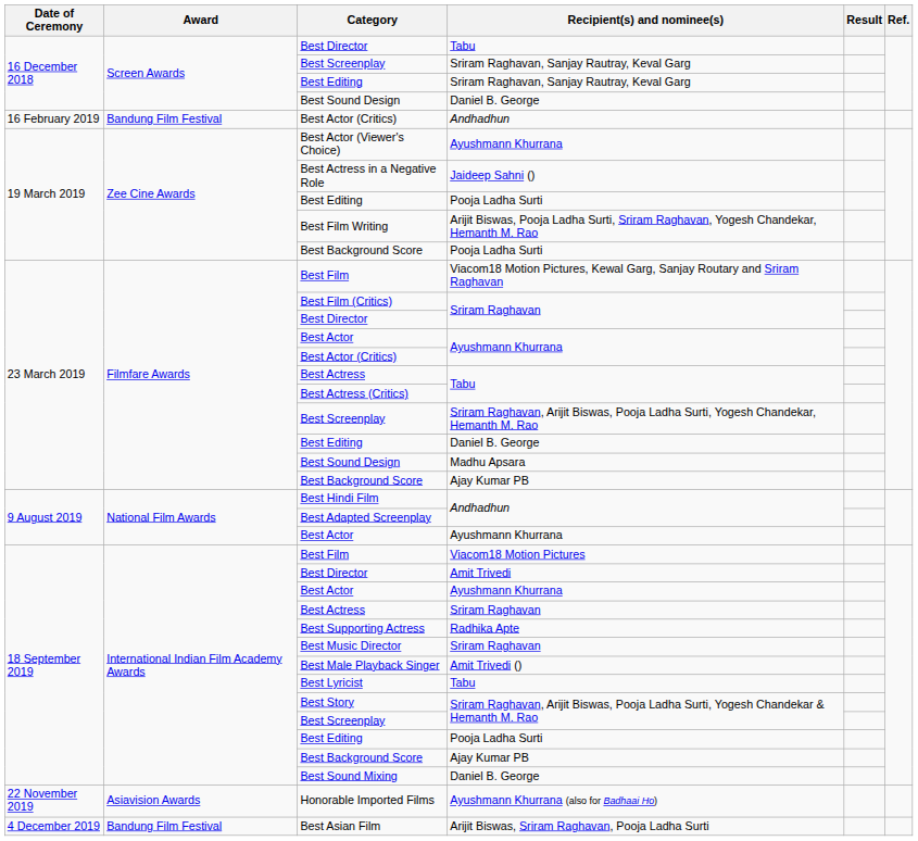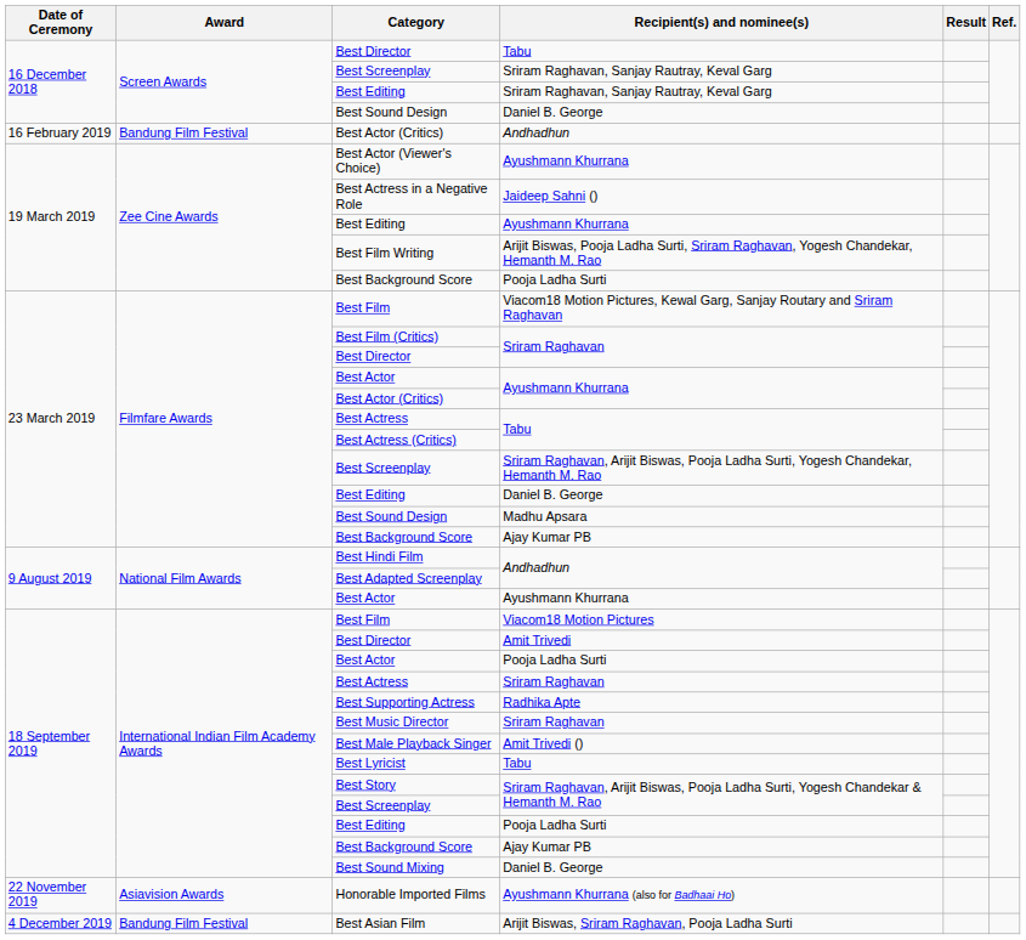19 March 2019 / Best Editing | Recipient(s) and nominee(s): Pooja Ladha Surti -> Ayushmann Khurrana
18 September 2019 / Best Actor | Recipient(s) and nominee(s): Ayushmann Khurrana -> Pooja Ladha Surti
